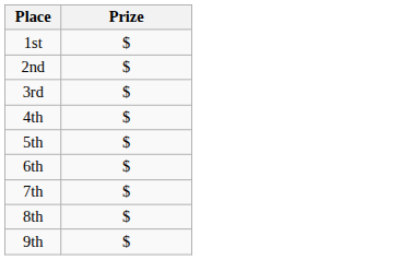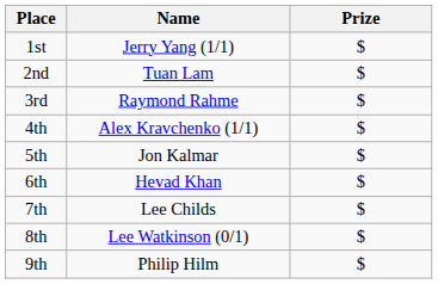+ column: Name | Jerry Yang (1/1) | Tuan Lam | Raymond Rahme | Alex Kravchenko (1/1) | Jon Kalmar | Hevad Khan | Lee Childs | Lee Watkinson (0/1) | Philip Hilm
